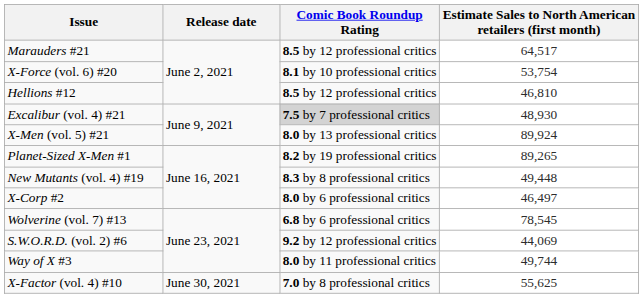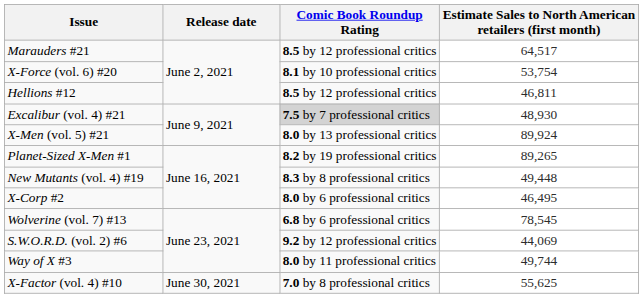Hellions #12 | Estimate Sales to North American retailers (first month): 46,810 -> 46,811
X-Corp #2 | Estimate Sales to North American retailers (first month): 46,497 -> 46,495
